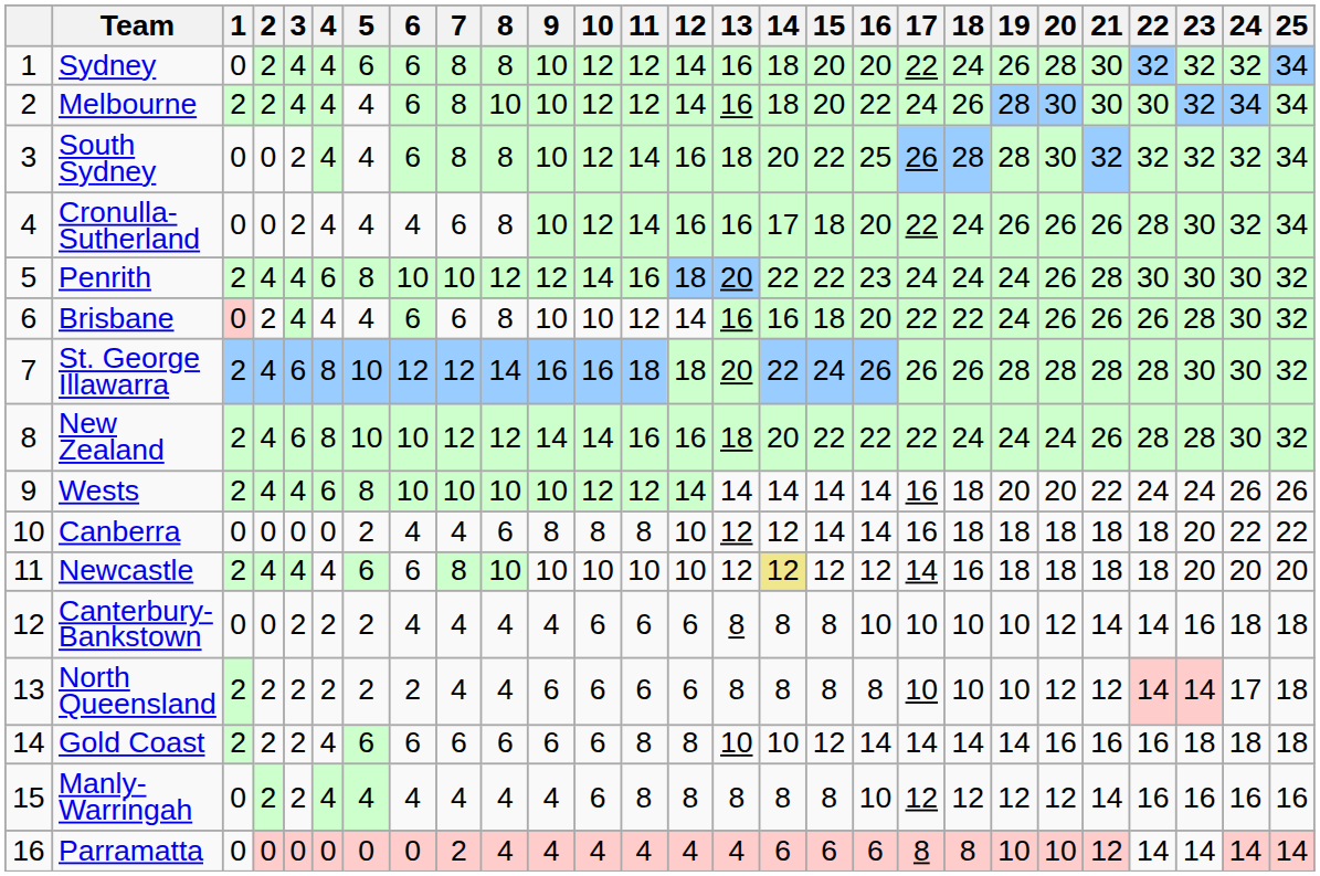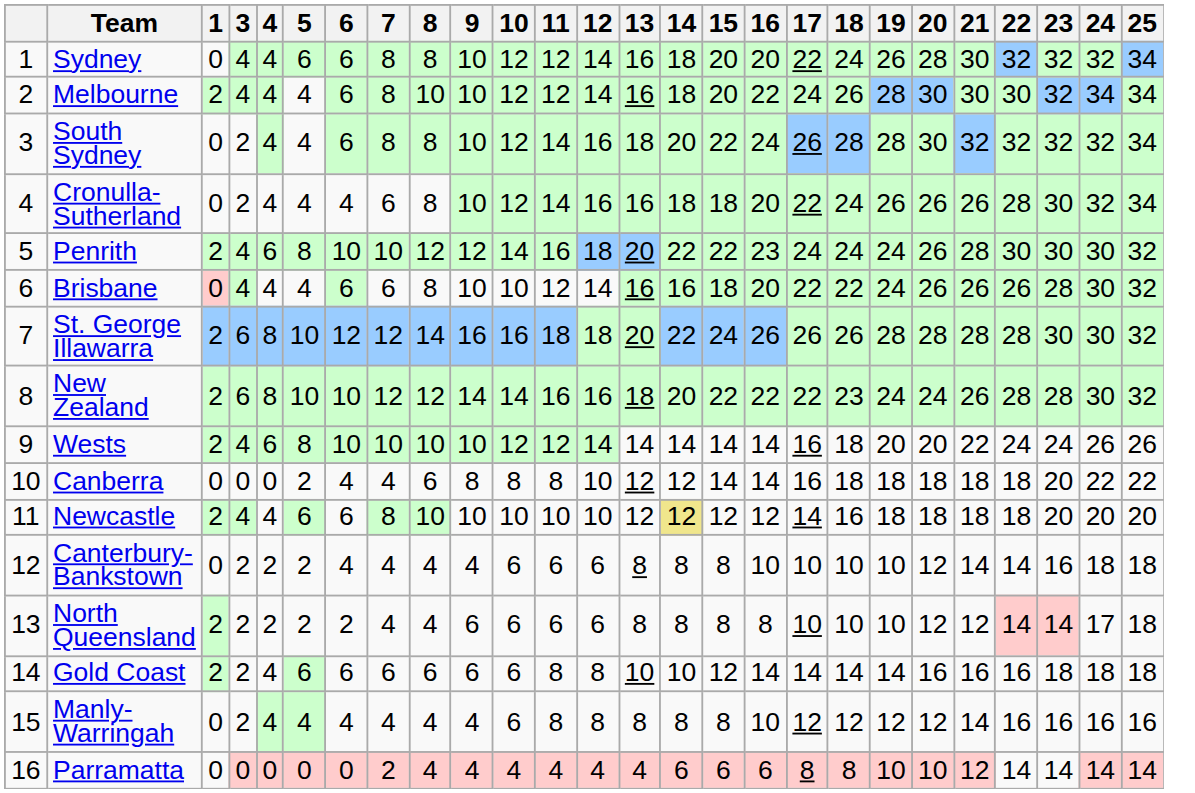- column: 2 | 2 | 2 | 0 | 0 | 4 | 2 | 4 | 4 | 4 | 0 | 4 | 0 | 2 | 2 | 2 | 0
South Sydney | 16: 25 -> 24
Cronulla-Sutherland | 14: 17 -> 18
New Zealand | 18: 24 -> 23
